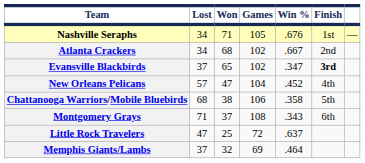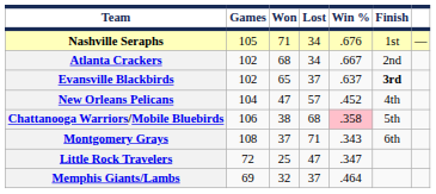columns swapped: Games <-> Lost
Evansville Blackbirds | Win %: .347 -> .637
Chattanooga Warriors/Mobile Bluebirds | Win %: no background -> pink background
Little Rock Travelers | Win %: .637 -> .347
